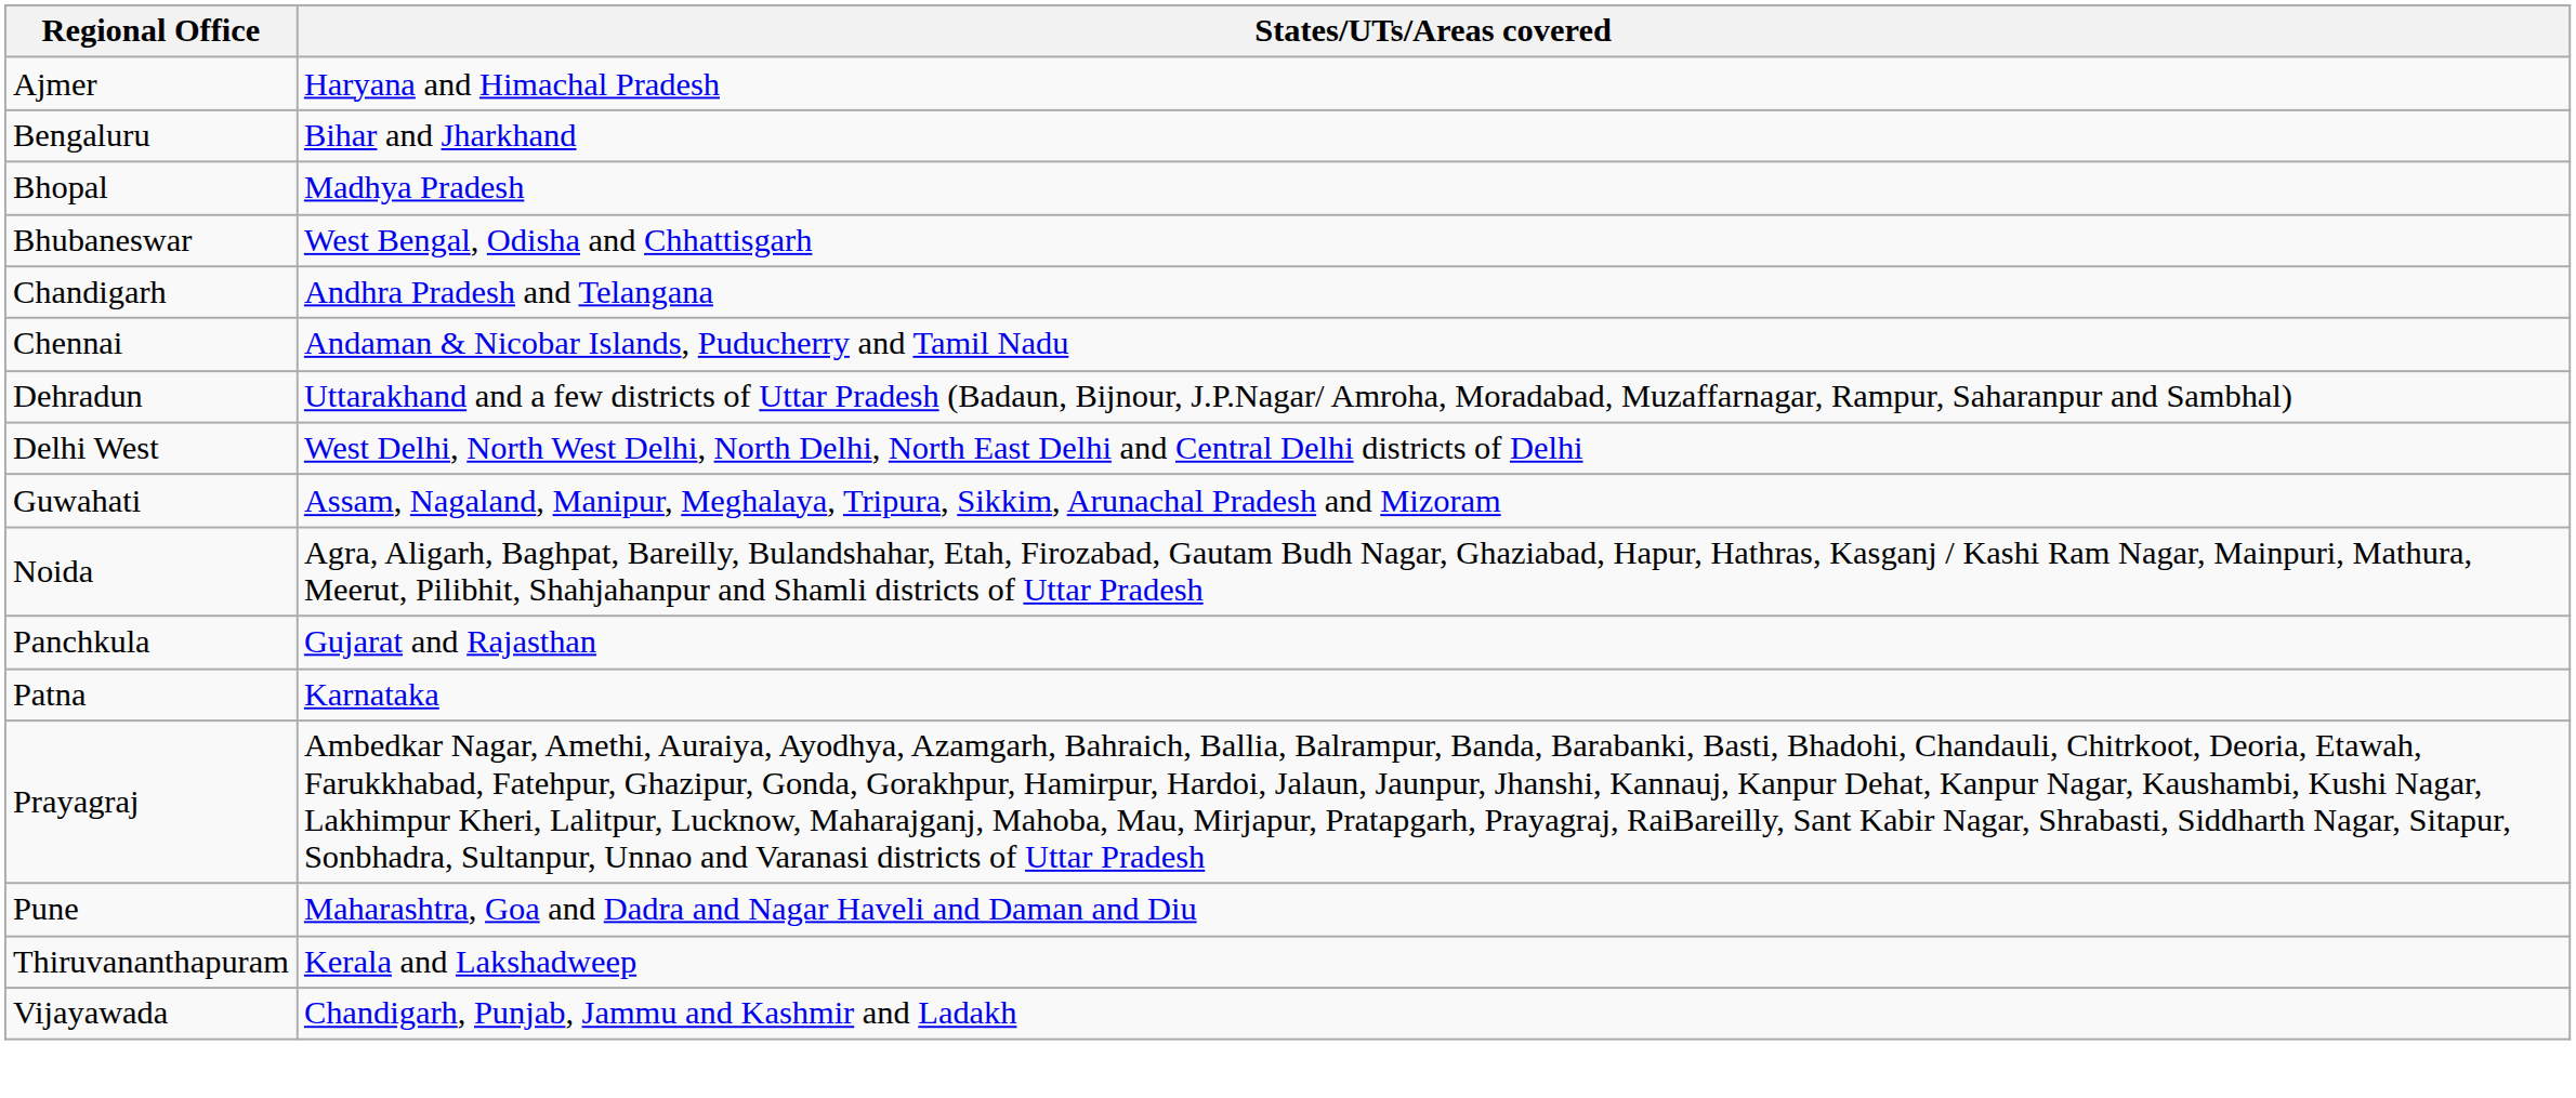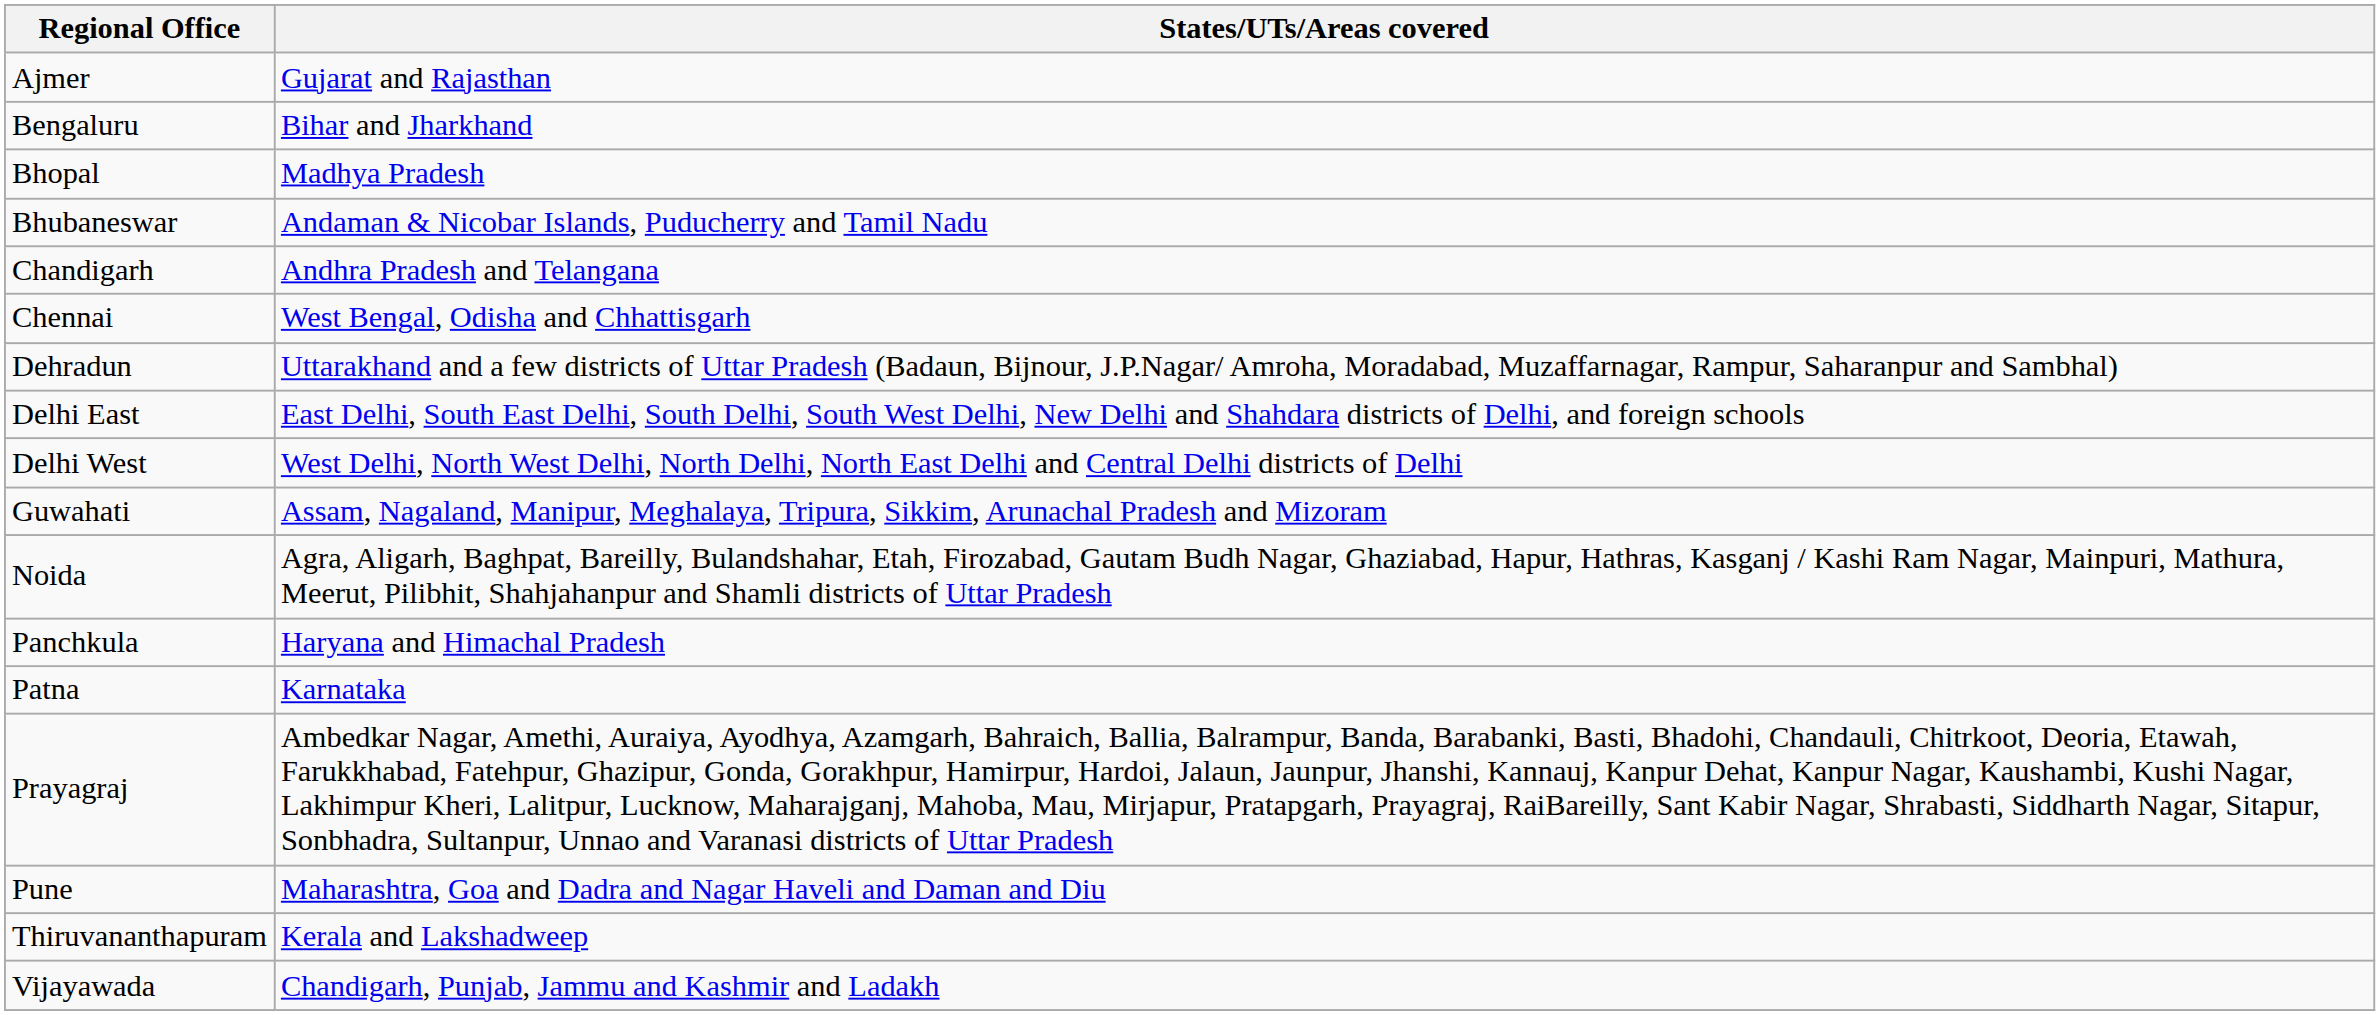Ajmer | States/UTs/Areas covered: Haryana and Himachal Pradesh -> Gujarat and Rajasthan
Bhubaneswar | States/UTs/Areas covered: West Bengal, Odisha and Chhattisgarh -> Andaman & Nicobar Islands, Puducherry and Tamil Nadu
Chennai | States/UTs/Areas covered: Andaman & Nicobar Islands, Puducherry and Tamil Nadu -> West Bengal, Odisha and Chhattisgarh
+ row: Delhi East | East Delhi, South East Delhi, South Delhi, South West Delhi, New Delhi and Shahdara districts of Delhi, and foreign schools
Panchkula | States/UTs/Areas covered: Gujarat and Rajasthan -> Haryana and Himachal Pradesh
